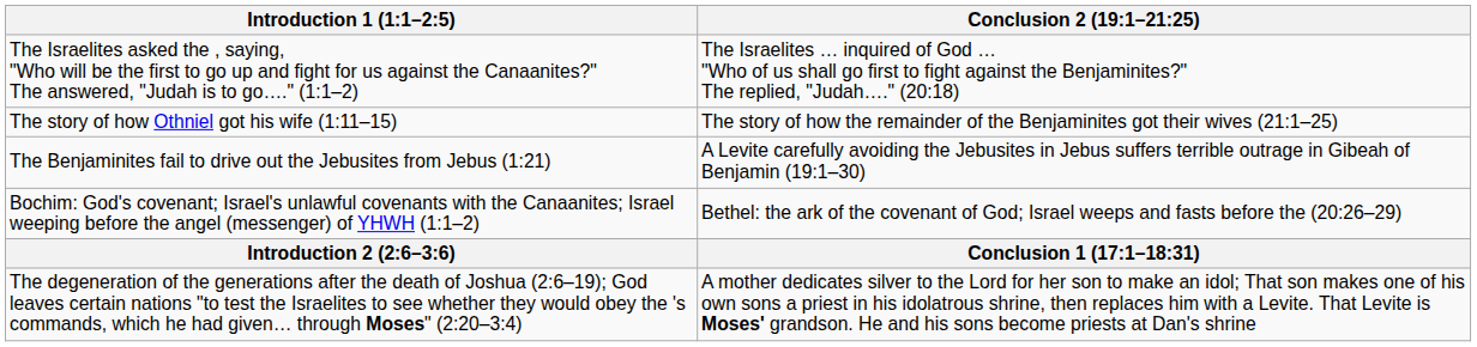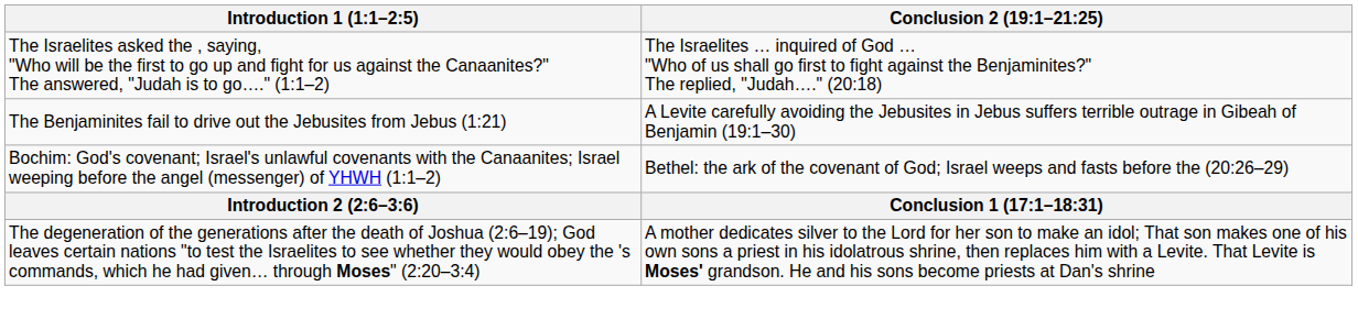- row: The story of how Othniel got his wife (1:11–15) | The story of how the remainder of the Benjaminites got their wives (21:1–25)
